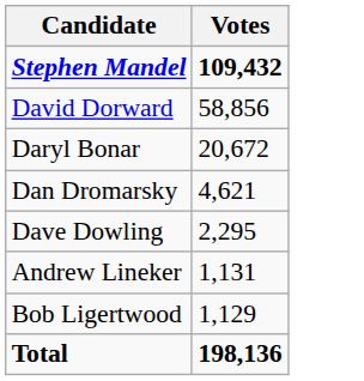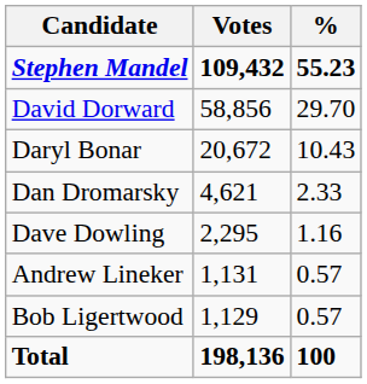+ column: % | 55.23 | 29.70 | 10.43 | 2.33 | 1.16 | 0.57 | 0.57 | 100
